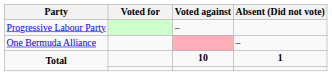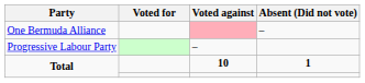rows swapped: Progressive Labour Party <-> One Bermuda Alliance
